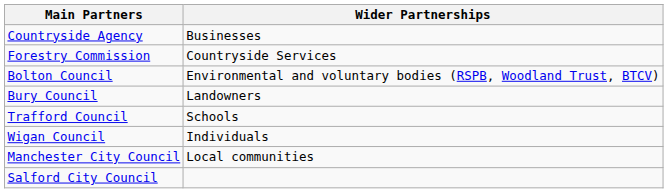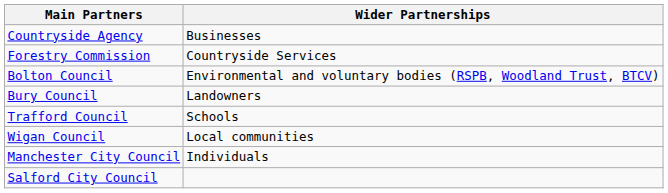Wigan Council | Wider Partnerships: Individuals -> Local communities
Manchester City Council | Wider Partnerships: Local communities -> Individuals
